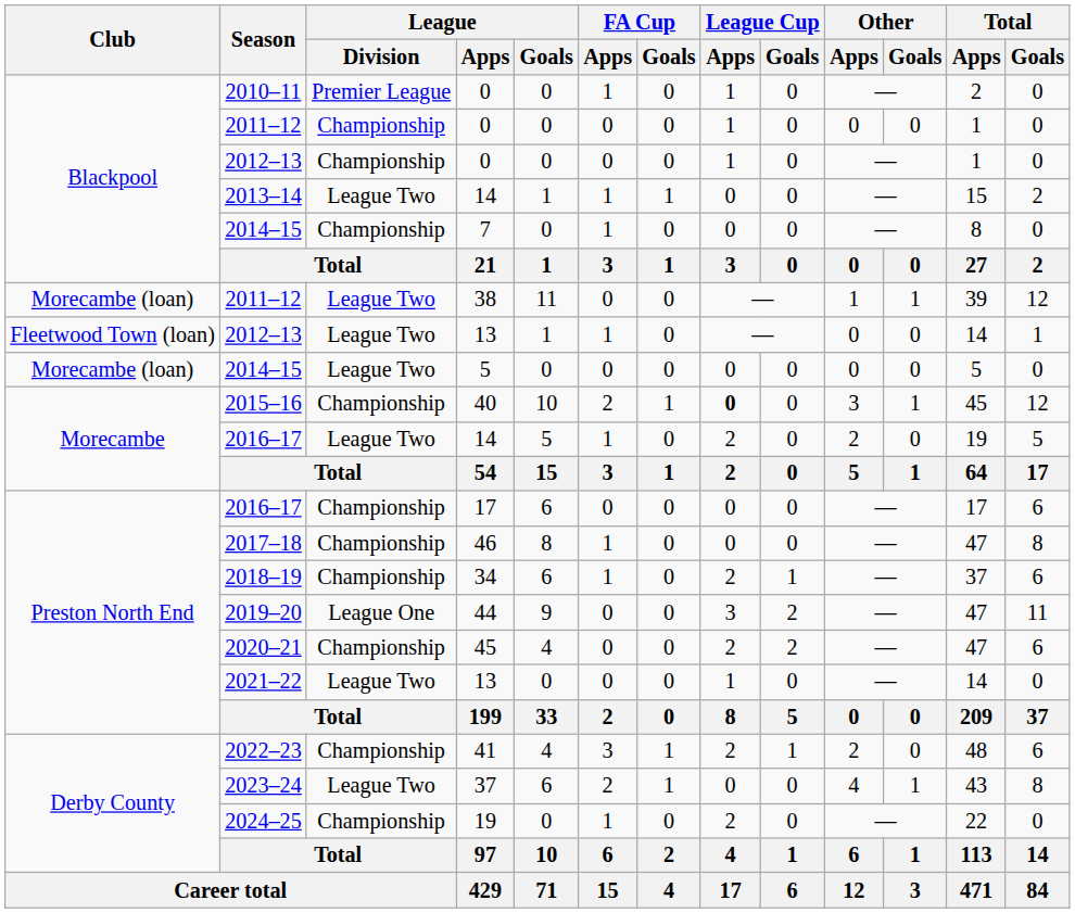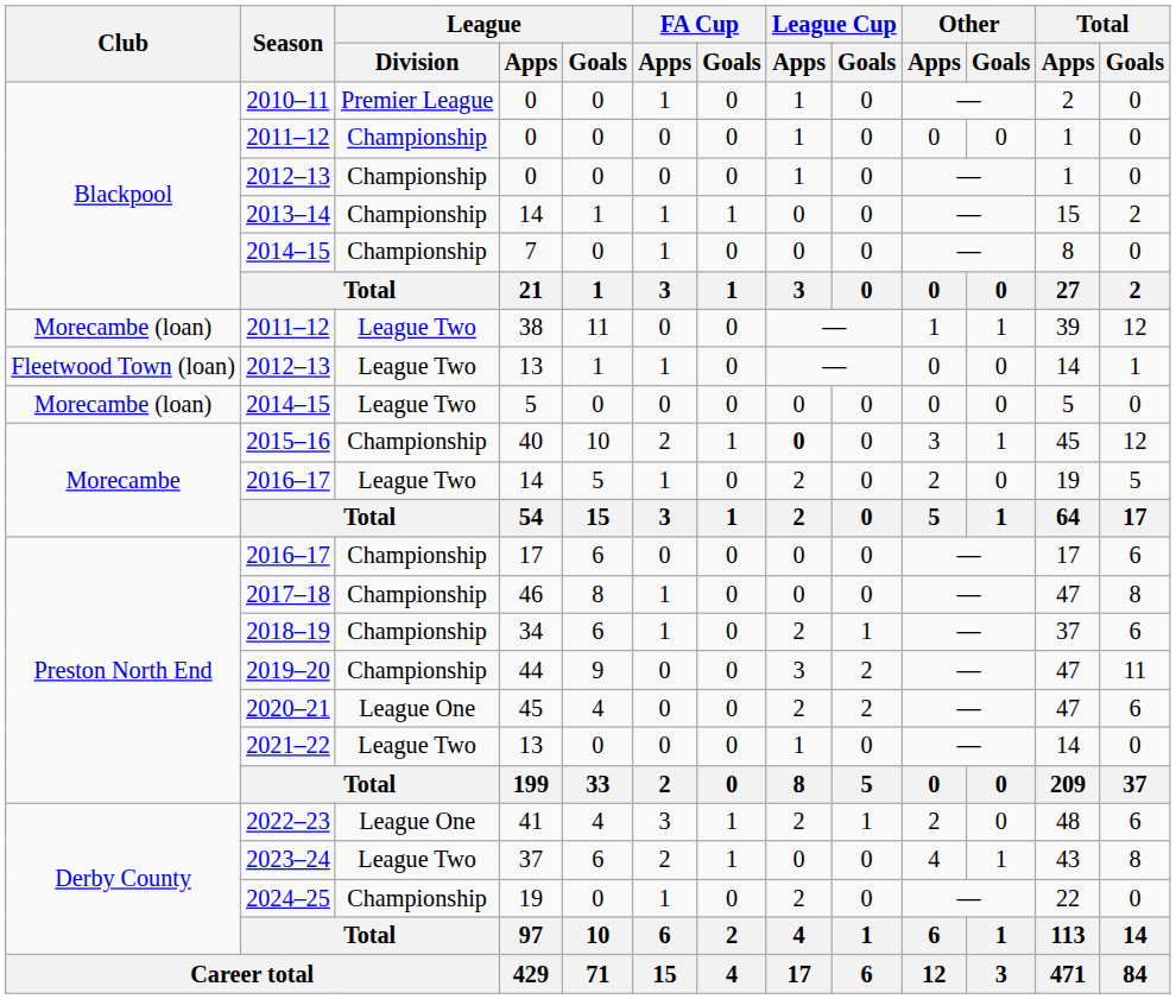2013–14 | League / Division: League Two -> Championship
2019–20 | League / Division: League One -> Championship
2020–21 | League / Division: Championship -> League One
2022–23 | League / Division: Championship -> League One
